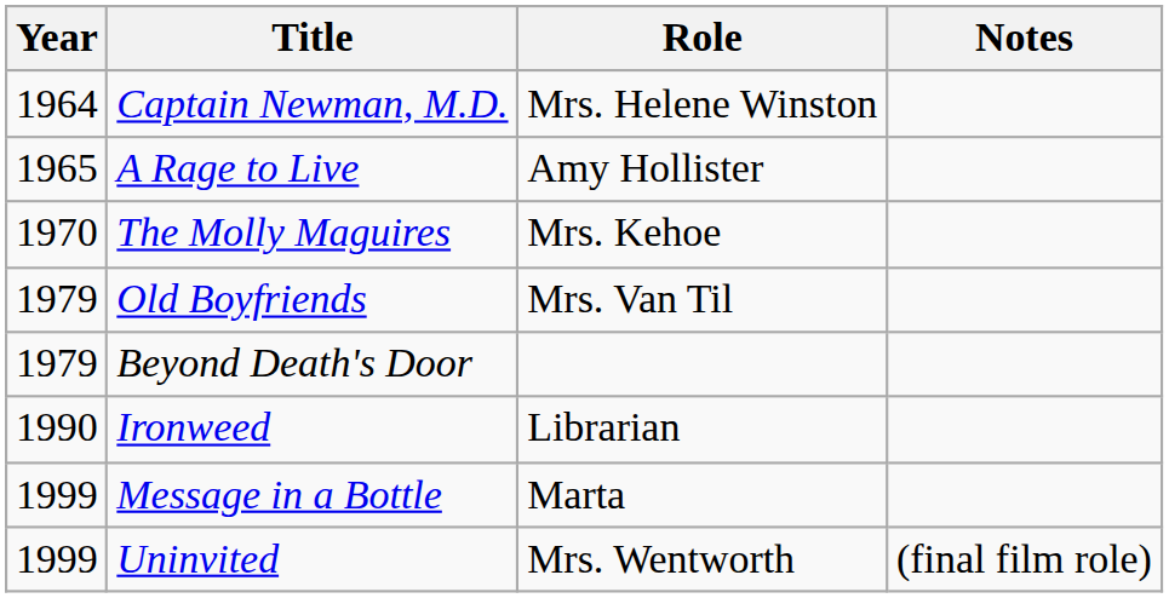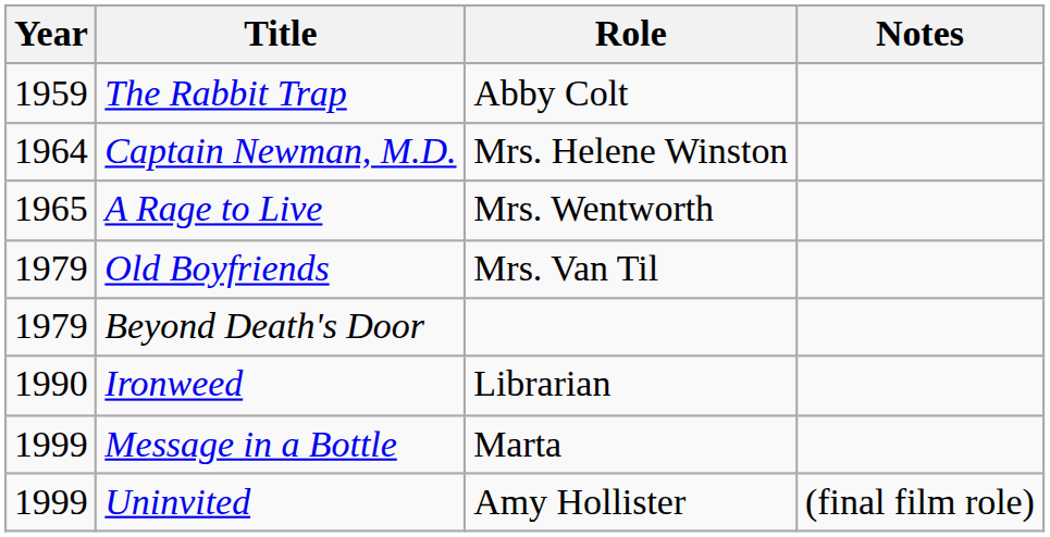+ row: 1959 | The Rabbit Trap | Abby Colt
A Rage to Live | Role: Amy Hollister -> Mrs. Wentworth
- row: 1970 | The Molly Maguires | Mrs. Kehoe
Uninvited | Role: Mrs. Wentworth -> Amy Hollister
